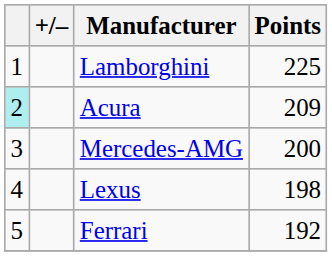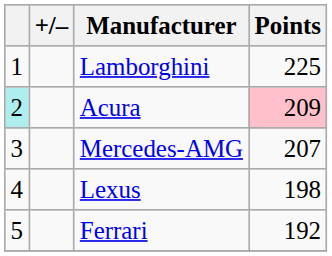Acura | Points: no background -> pink background
Mercedes-AMG | Points: 200 -> 207
